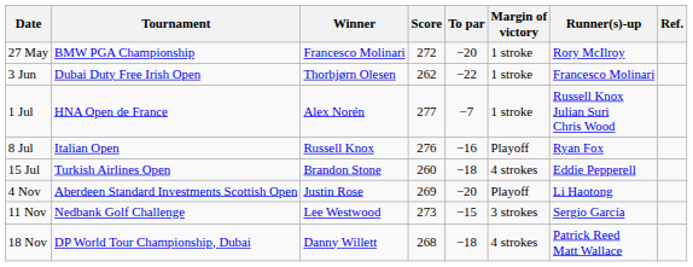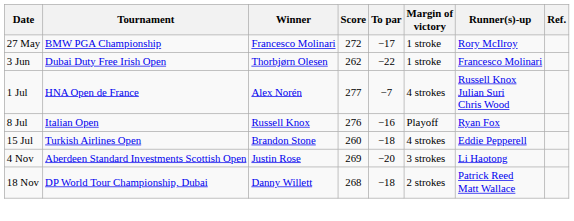27 May | To par: −20 -> −17
1 Jul | Margin of victory: 1 stroke -> 4 strokes
4 Nov | Margin of victory: Playoff -> 3 strokes
- row: 11 Nov | Nedbank Golf Challenge | Lee Westwood | 273 | −15 | 3 strokes | Sergio García
18 Nov | Margin of victory: 4 strokes -> 2 strokes
